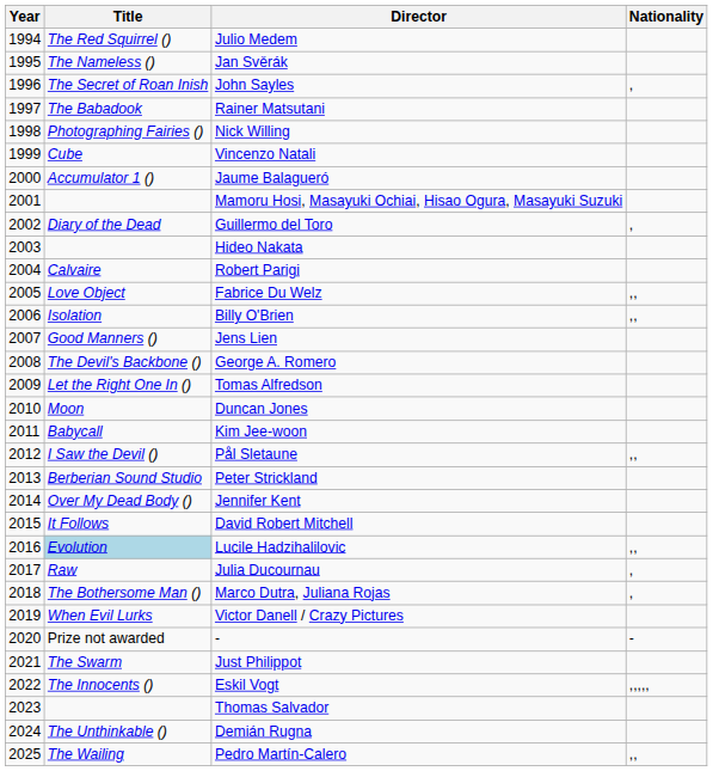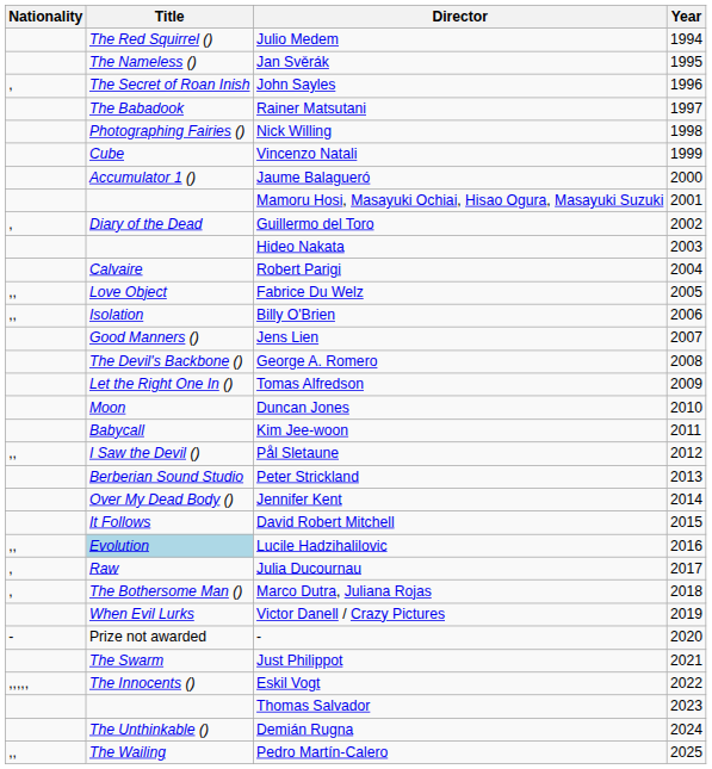columns swapped: Year <-> Nationality
